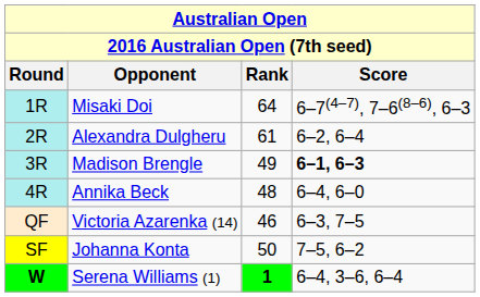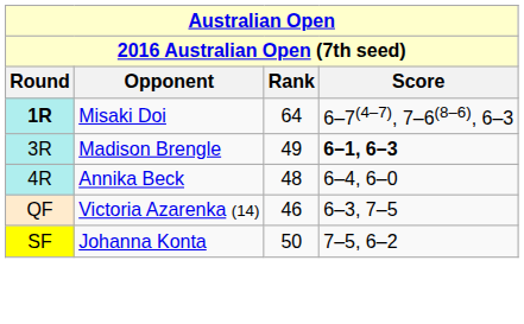Misaki Doi | Round: normal -> bold
- row: 2R | Alexandra Dulgheru | 61 | 6–2, 6–4
- row: W | Serena Williams (1) | 1 | 6–4, 3–6, 6–4
